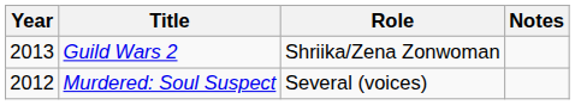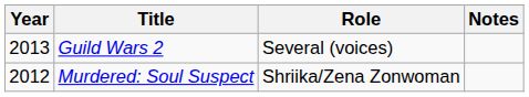Guild Wars 2 | Role: Shriika/Zena Zonwoman -> Several (voices)
Murdered: Soul Suspect | Role: Several (voices) -> Shriika/Zena Zonwoman
